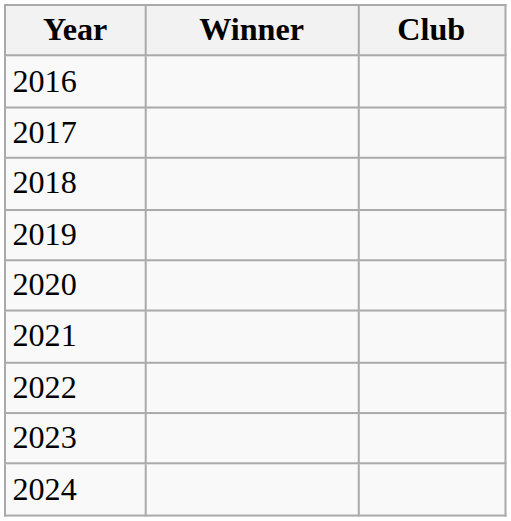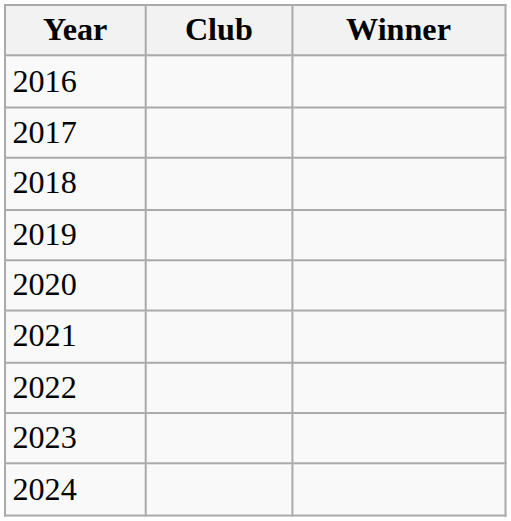columns swapped: Winner <-> Club
